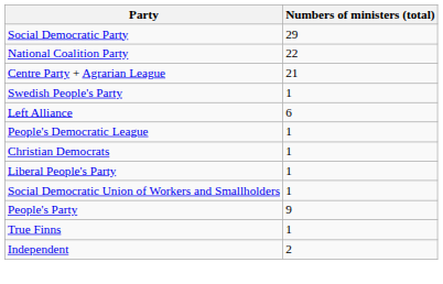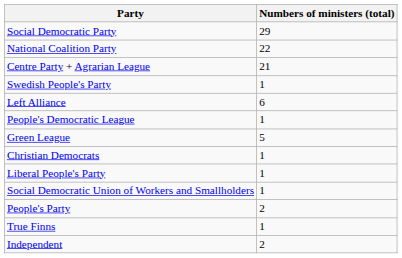+ row: Green League | 5
People's Party | Numbers of ministers (total): 9 -> 2
